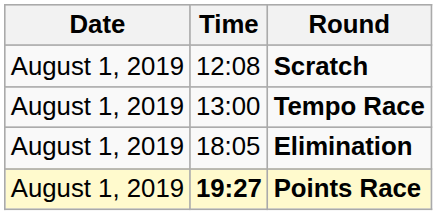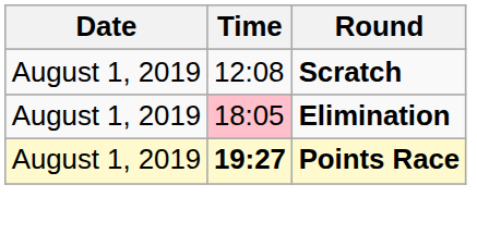- row: August 1, 2019 | 13:00 | Tempo Race
Elimination | Time: no background -> pink background
